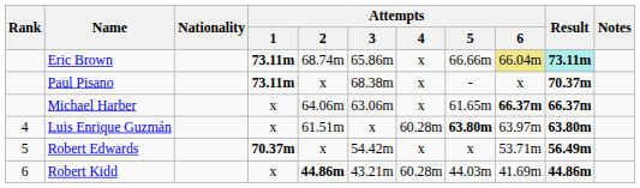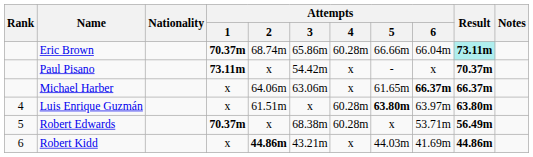Eric Brown | Attempts / 1: 73.11m -> 70.37m
Eric Brown | Attempts / 4: x -> 60.28m
Eric Brown | Attempts / 6: khaki background -> no background
Paul Pisano | Attempts / 3: 68.38m -> 54.42m
Robert Edwards | Attempts / 3: 54.42m -> 68.38m
Robert Edwards | Attempts / 4: x -> 60.28m
Robert Kidd | Attempts / 4: 60.28m -> x
